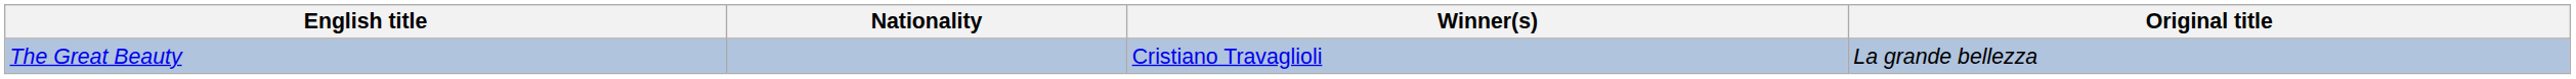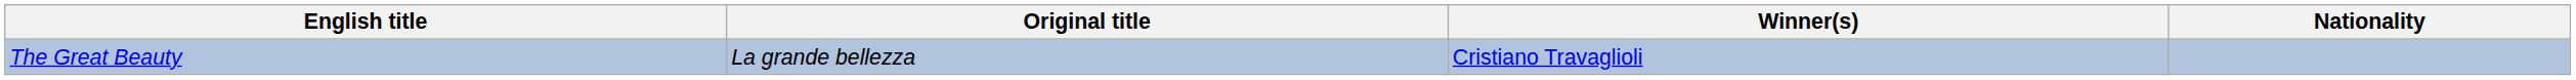columns swapped: Original title <-> Nationality
